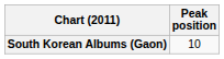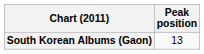South Korean Albums (Gaon) | Peak position: 10 -> 13
